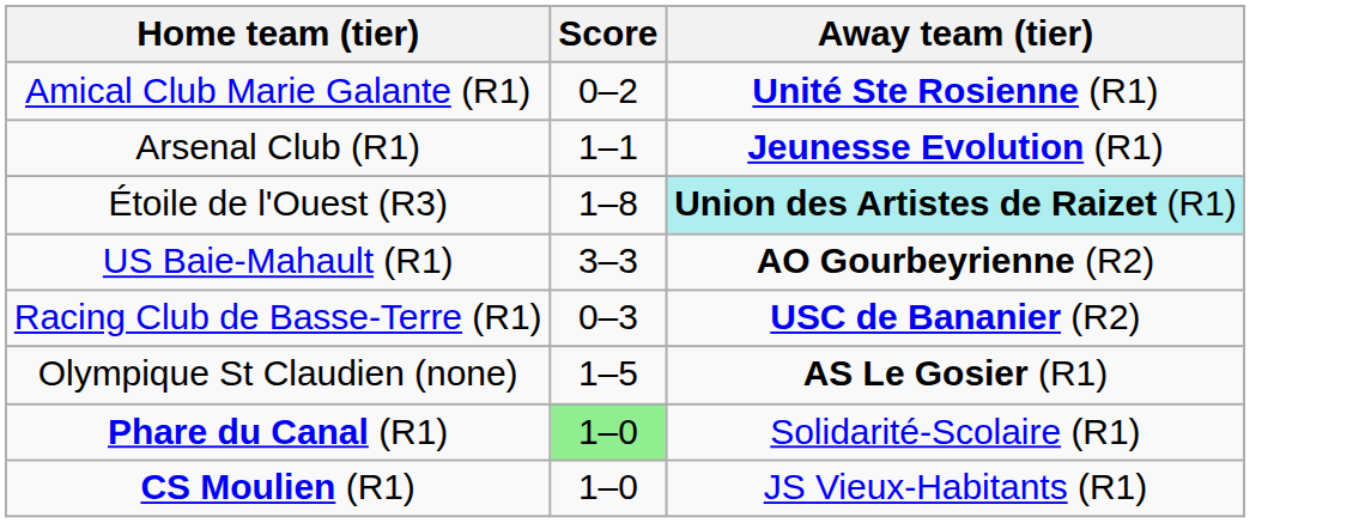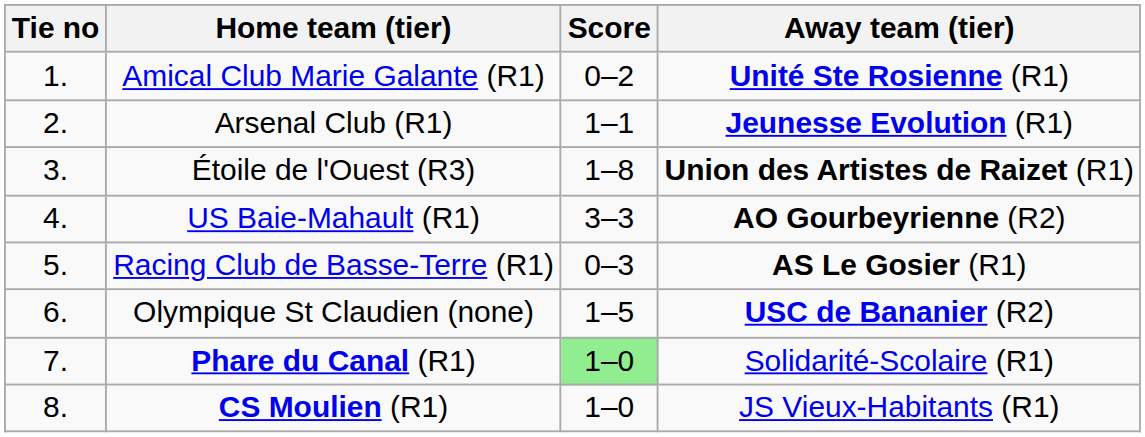+ column: Tie no | 1. | 2. | 3. | 4. | 5. | 6. | 7. | 8.
Étoile de l'Ouest (R3) | Away team (tier): paleturquoise background -> no background
Racing Club de Basse-Terre (R1) | Away team (tier): USC de Bananier (R2) -> AS Le Gosier (R1)
Olympique St Claudien (none) | Away team (tier): AS Le Gosier (R1) -> USC de Bananier (R2)
